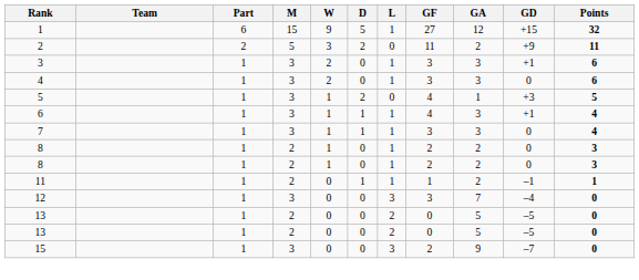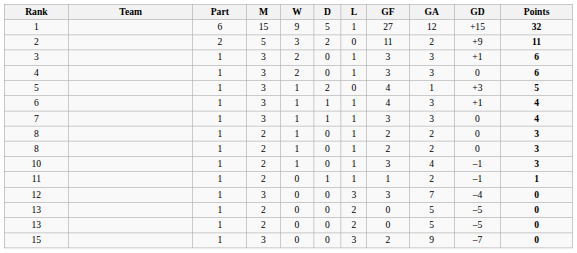+ row: 10 | 1 | 2 | 1 | 0 | 1 | 3 | 4 | –1 | 3
